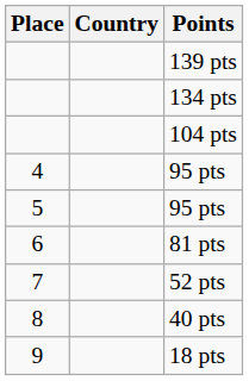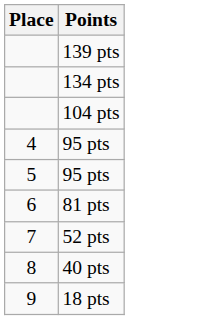- column: Country
